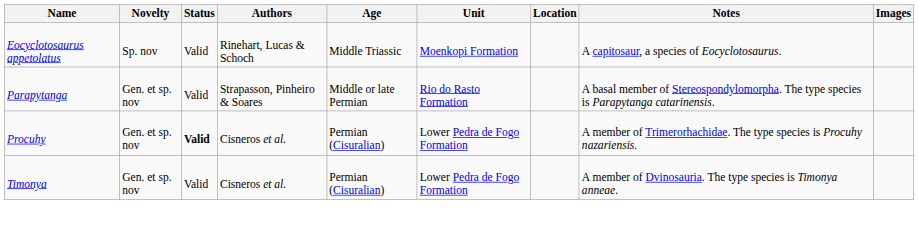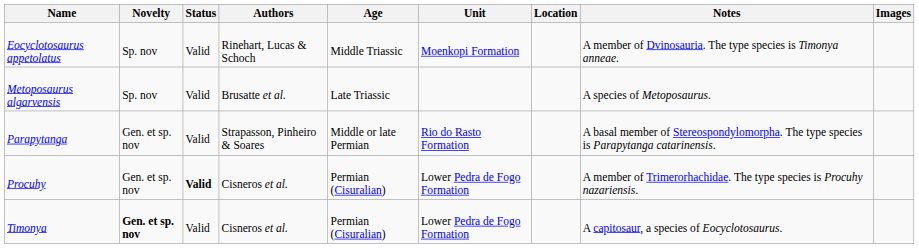Eocyclotosaurus appetolatus | Notes: A capitosaur, a species of Eocyclotosaurus. -> A member of Dvinosauria. The type species is Timonya anneae.
+ row: Metoposaurus algarvensis | Sp. nov | Valid | Brusatte et al. | Late Triassic | A species of Metoposaurus.
Timonya | Novelty: normal -> bold
Timonya | Notes: A member of Dvinosauria. The type species is Timonya anneae. -> A capitosaur, a species of Eocyclotosaurus.
